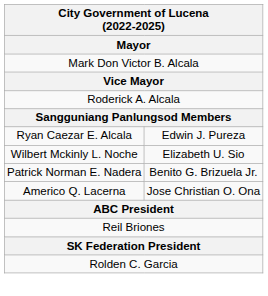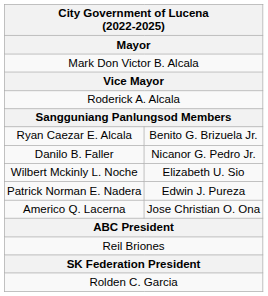Ryan Caezar E. Alcala | column 2: Edwin J. Pureza -> Benito G. Brizuela Jr.
+ row: Danilo B. Faller | Nicanor G. Pedro Jr.
Patrick Norman E. Nadera | column 2: Benito G. Brizuela Jr. -> Edwin J. Pureza
